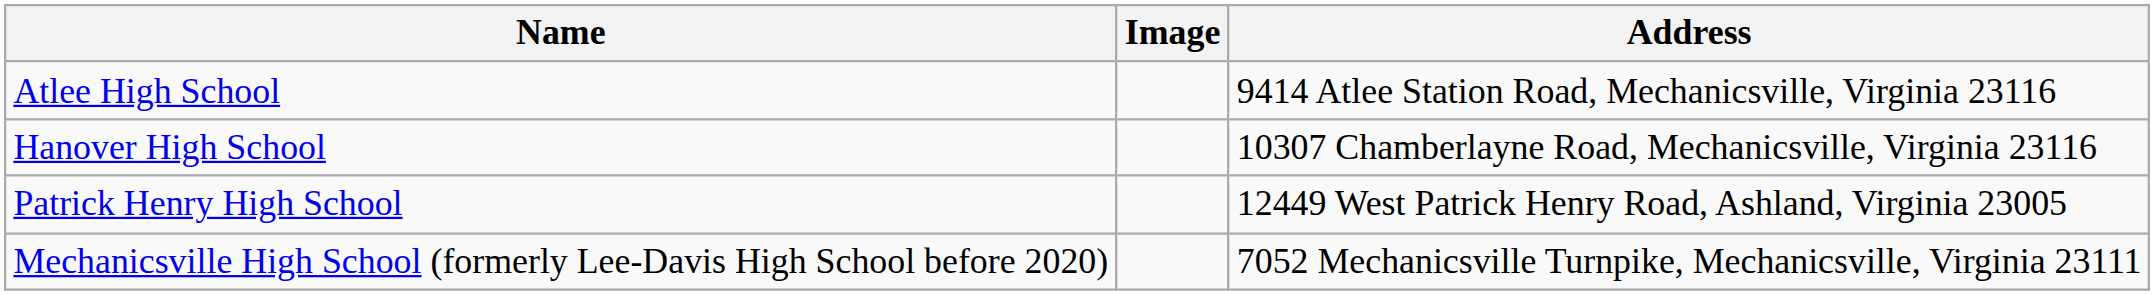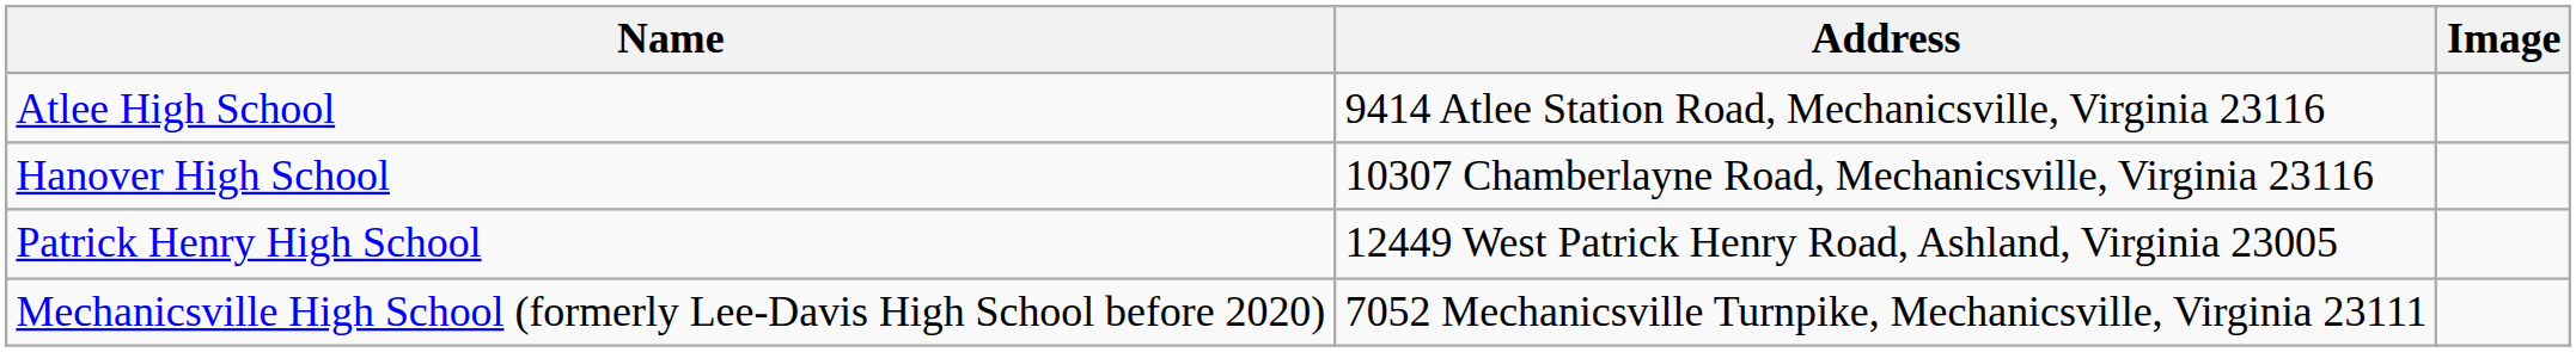columns swapped: Address <-> Image
